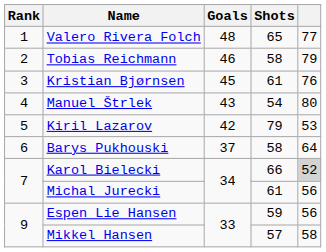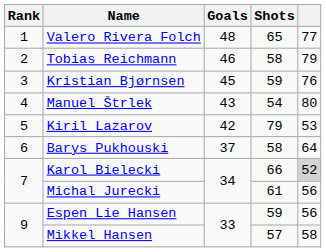Kristian Bjørnsen | Shots: 61 -> 59
